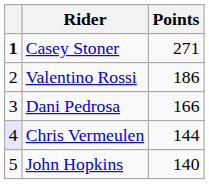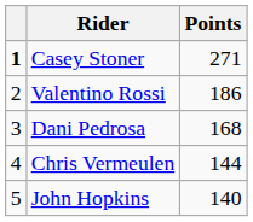Dani Pedrosa | Points: 166 -> 168
Chris Vermeulen | column 1: lavender background -> no background
